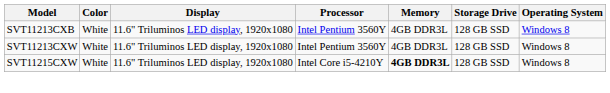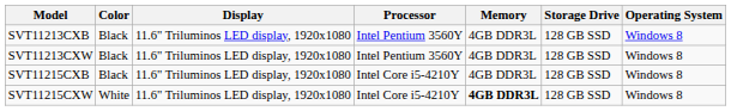SVT11213CXB | Color: White -> Black
SVT11213CXW | Color: White -> Black
+ row: SVT11215CXB | Black | 11.6" Triluminos LED display, 1920x1080 | Intel Core i5-4210Y | 4GB DDR3L | 128 GB SSD | Windows 8
